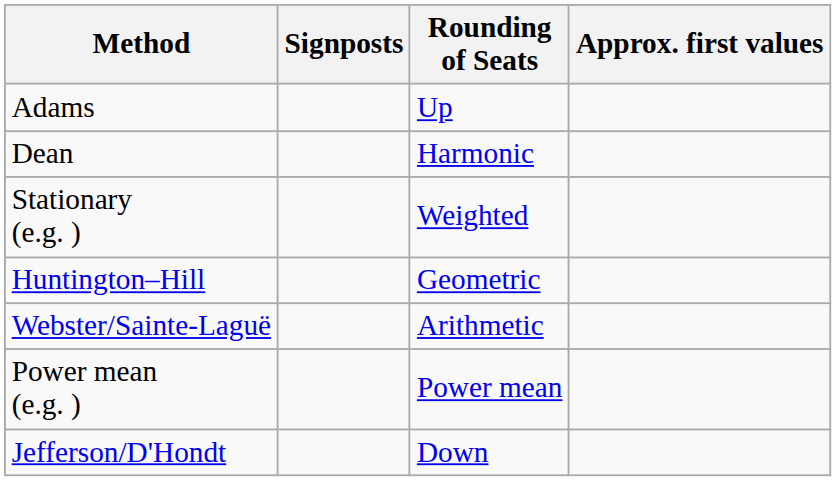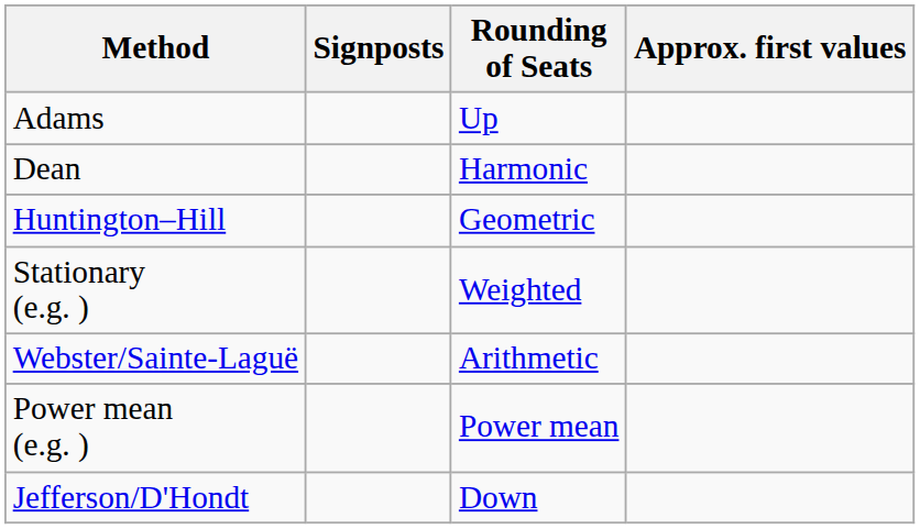rows swapped: Huntington–Hill <-> Stationary (e.g. )
